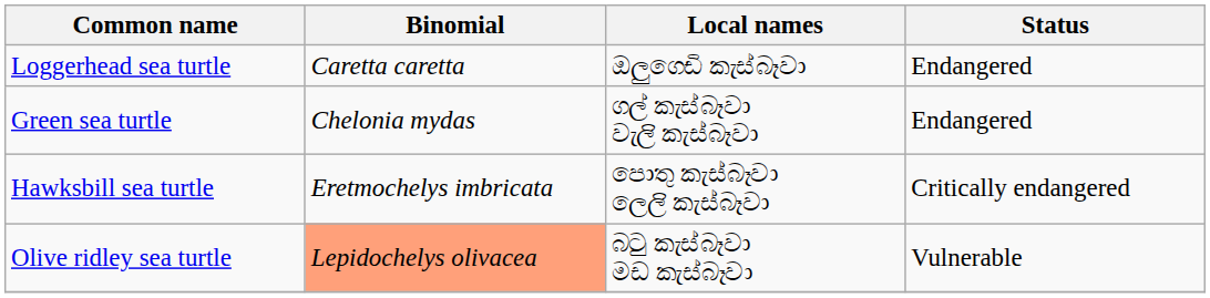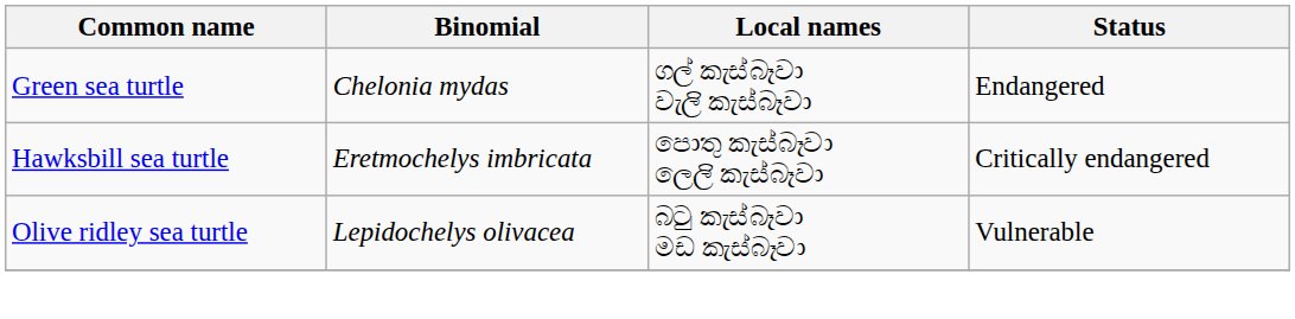- row: Loggerhead sea turtle | Caretta caretta | ඔලුගෙඩි කැස්බෑවා | Endangered
Olive ridley sea turtle | Binomial: lightsalmon background -> no background
